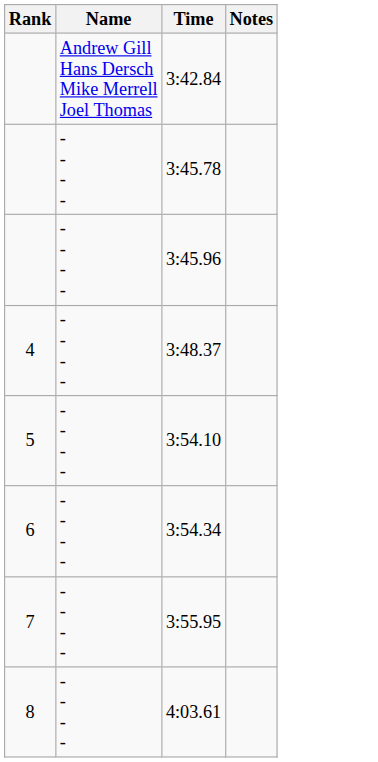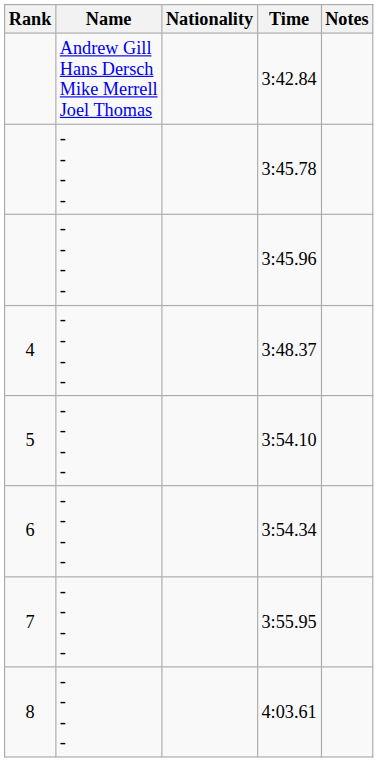+ column: Nationality
